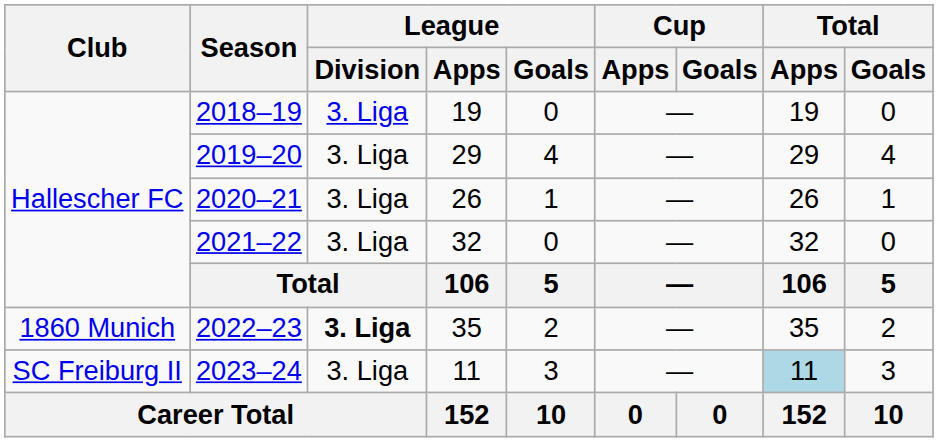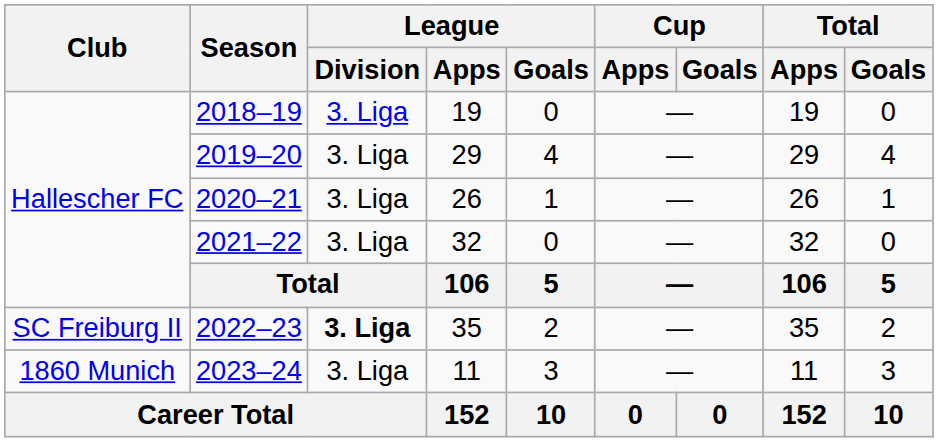2022–23 | Club: 1860 Munich -> SC Freiburg II
2023–24 | Club: SC Freiburg II -> 1860 Munich
2023–24 | Total / Apps: lightblue background -> no background
